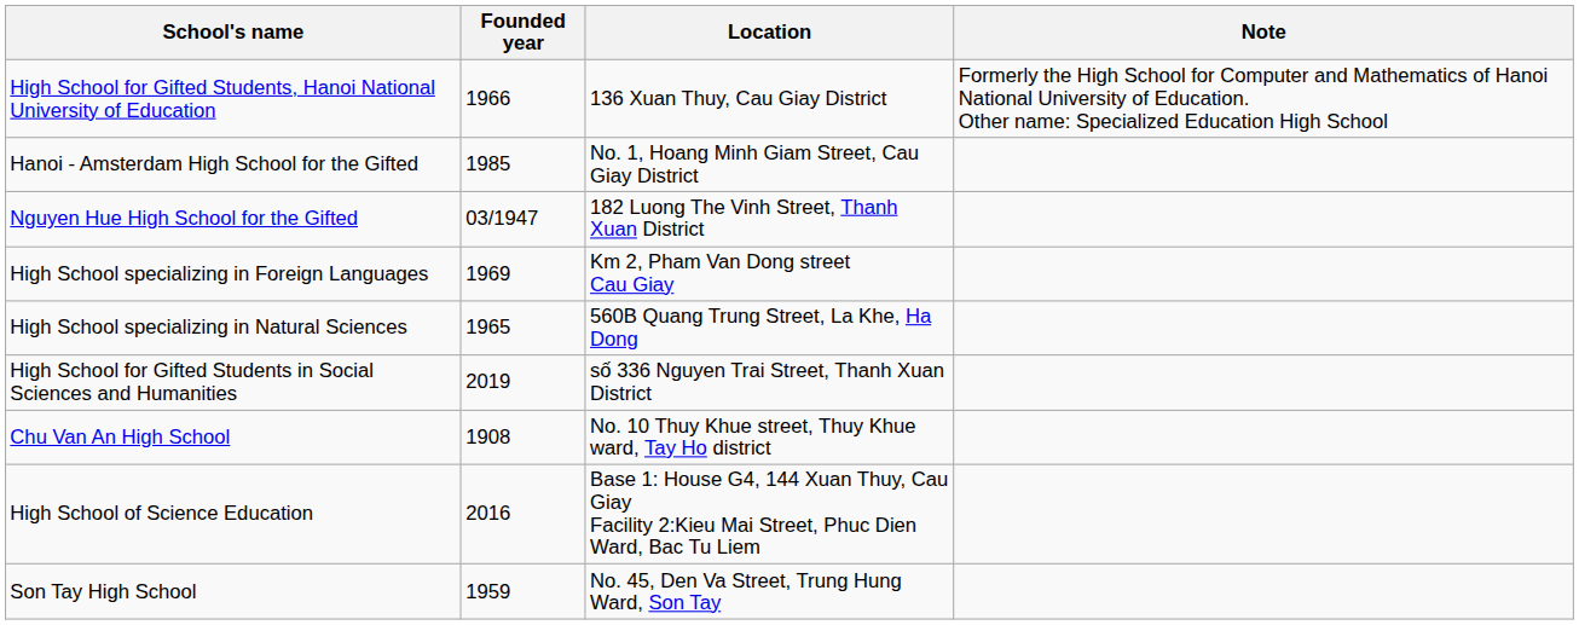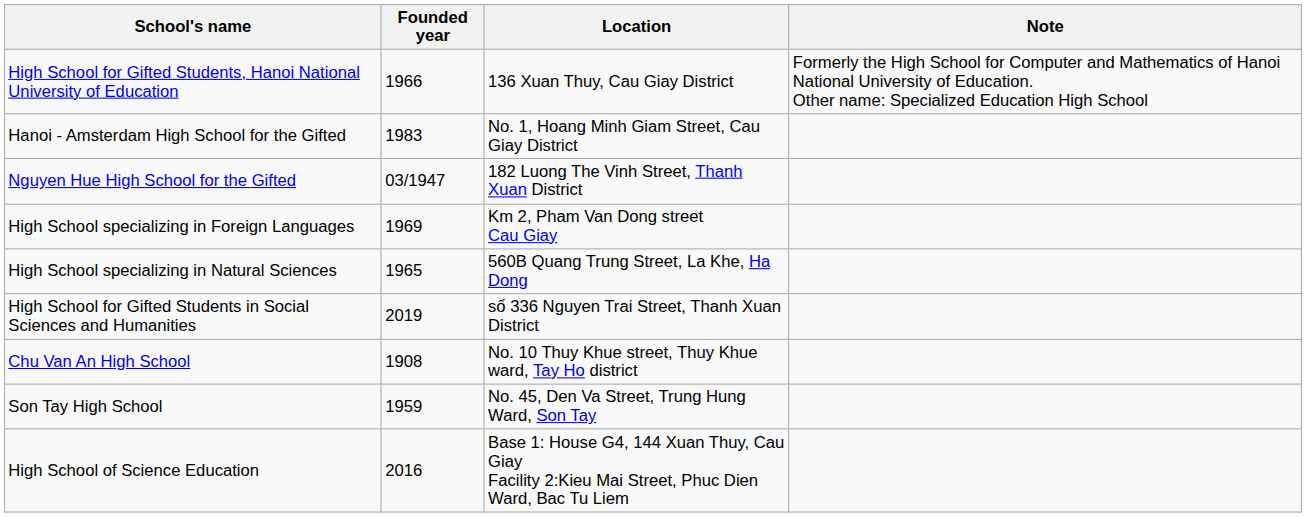Hanoi - Amsterdam High School for the Gifted | Founded year: 1985 -> 1983
rows swapped: Son Tay High School <-> High School of Science Education
